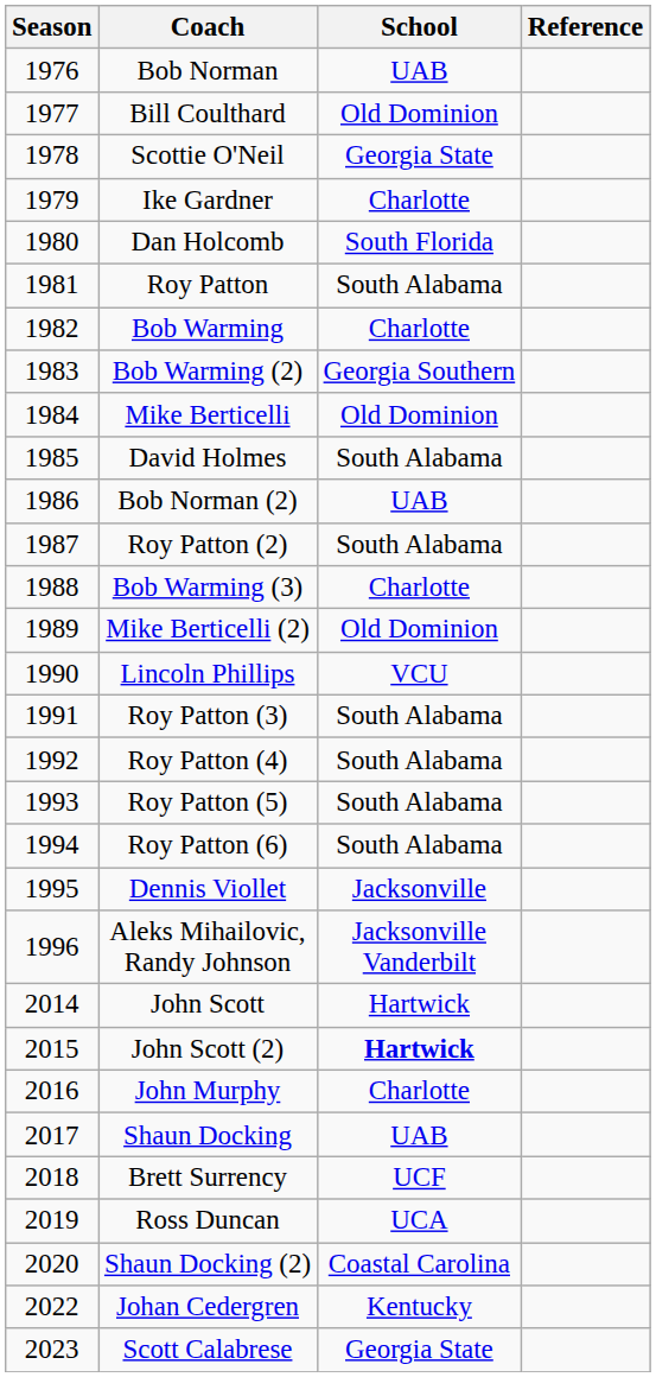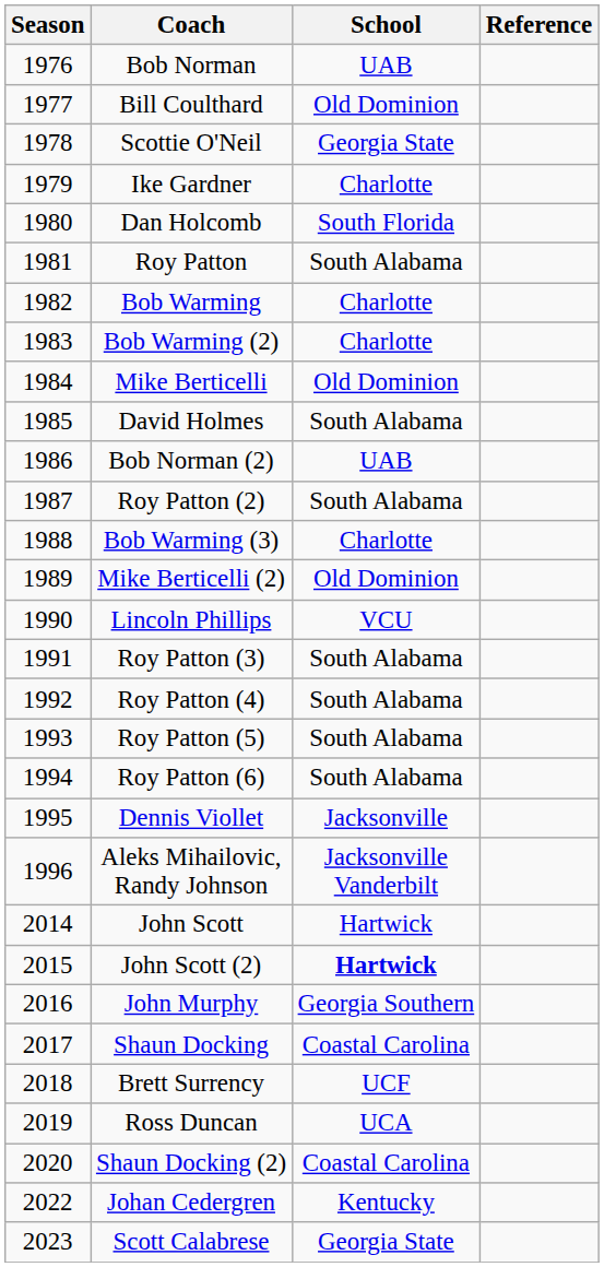Bob Warming (2) | School: Georgia Southern -> Charlotte
John Murphy | School: Charlotte -> Georgia Southern
Shaun Docking | School: UAB -> Coastal Carolina
